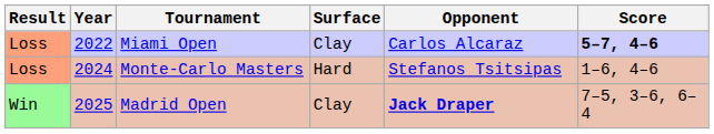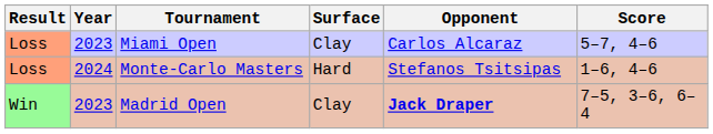Miami Open | Year: 2022 -> 2023
Miami Open | Score: bold -> normal
Madrid Open | Year: 2025 -> 2023
